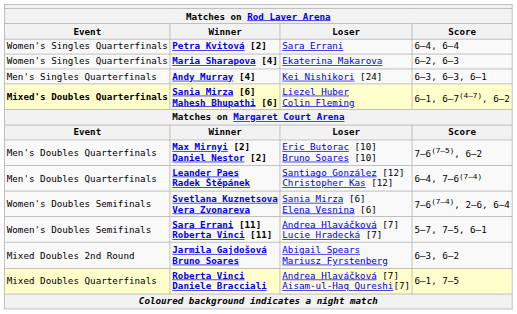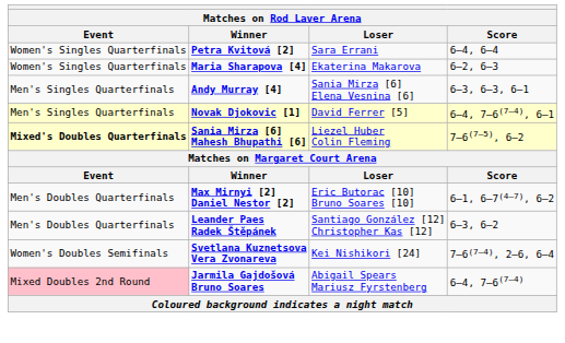Andy Murray [4] | Loser: Kei Nishikori [24] -> Sania Mirza [6] Elena Vesnina [6]
+ row: Men's Singles Quarterfinals | Novak Djokovic [1] | David Ferrer [5] | 6–4, 7–6(7–4), 6–1
Sania Mirza [6] Mahesh Bhupathi [6] | Score: 6–1, 6–7(4–7), 6–2 -> 7–6(7–5), 6–2
Max Mirnyi [2] Daniel Nestor [2] | Score: 7–6(7–5), 6–2 -> 6–1, 6–7(4–7), 6–2
Leander Paes Radek Štěpánek | Score: 6–4, 7–6(7–4) -> 6–3, 6–2
Svetlana Kuznetsova Vera Zvonareva | Loser: Sania Mirza [6] Elena Vesnina [6] -> Kei Nishikori [24]
- row: Women's Doubles Semifinals | Sara Errani [11] Roberta Vinci [11] | Andrea Hlaváčková [7] Lucie Hradecká [7] | 5–7, 7–5, 6–1
Jarmila Gajdošová Bruno Soares | Event: no background -> pink background
Jarmila Gajdošová Bruno Soares | Score: 6–3, 6–2 -> 6–4, 7–6(7–4)
- row: Mixed Doubles Quarterfinals | Roberta Vinci Daniele Bracciali | Andrea Hlaváčková [7] Aisam-ul-Haq Qureshi[7] | 6–1, 7–5
